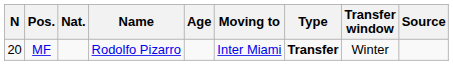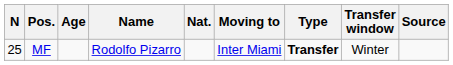columns swapped: Nat. <-> Age
MF | N: 20 -> 25
